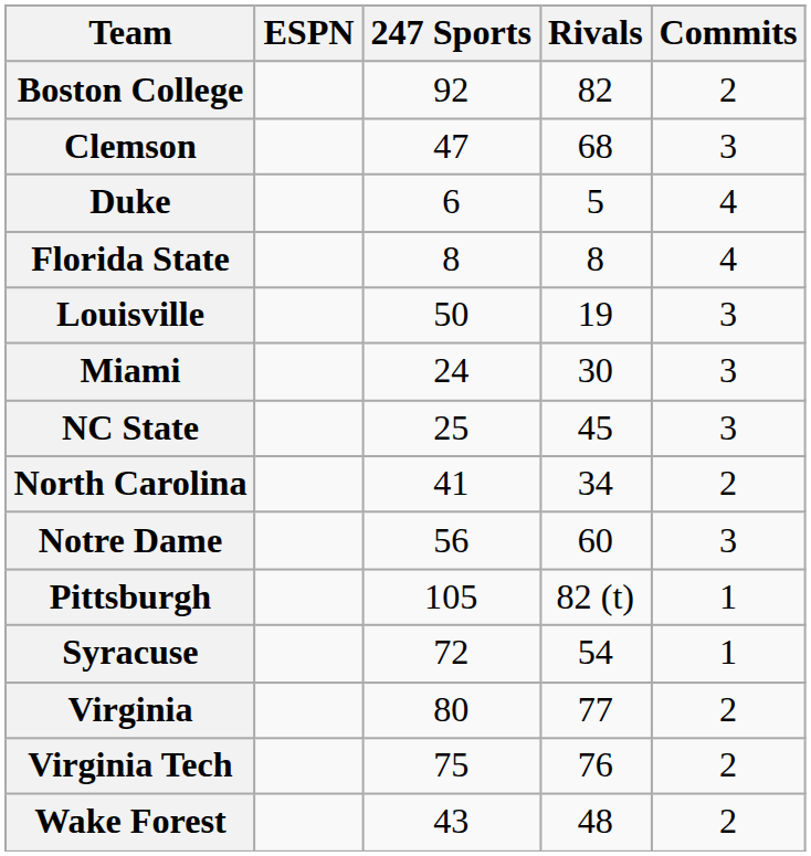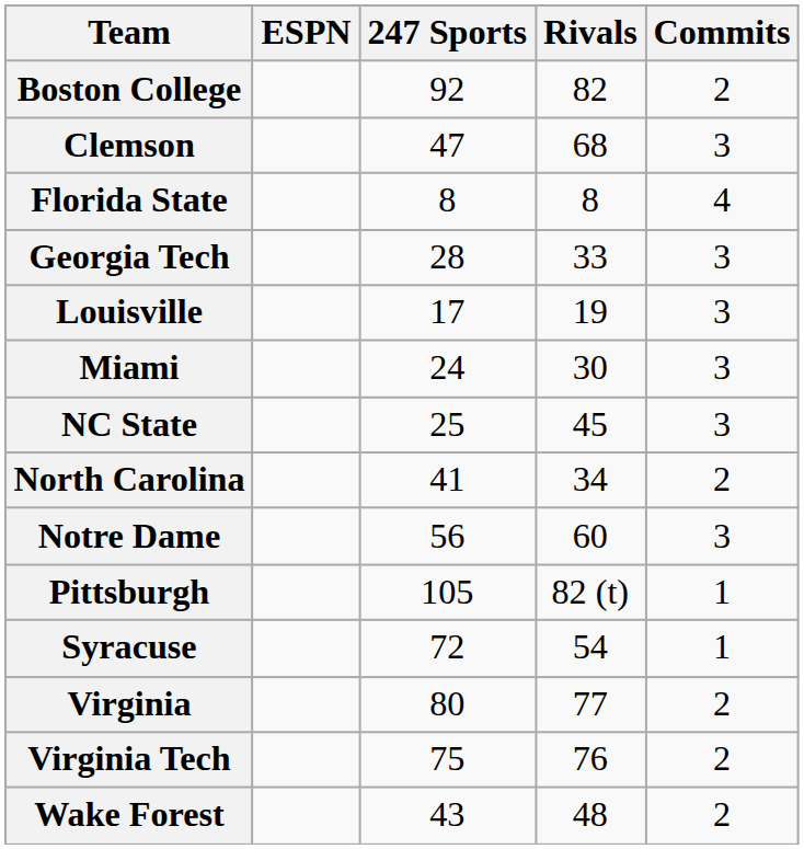- row: Duke | 6 | 5 | 4
+ row: Georgia Tech | 28 | 33 | 3
Louisville | 247 Sports: 50 -> 17
